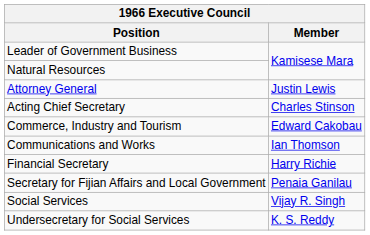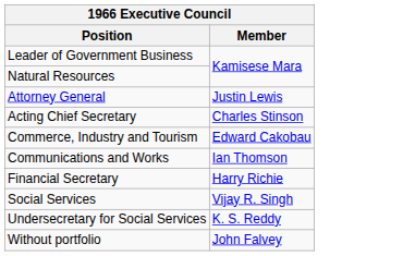- row: Secretary for Fijian Affairs and Local Government | Penaia Ganilau
+ row: Without portfolio | John Falvey
